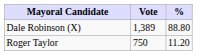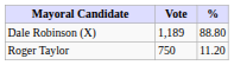Dale Robinson (X) | Vote: 1,389 -> 1,189
